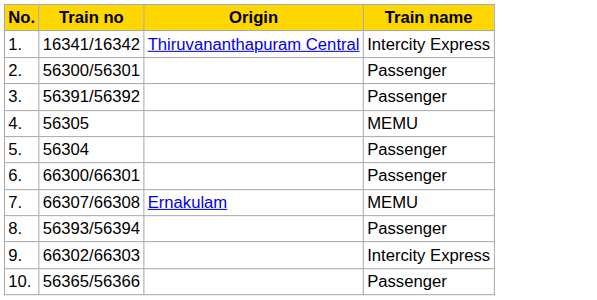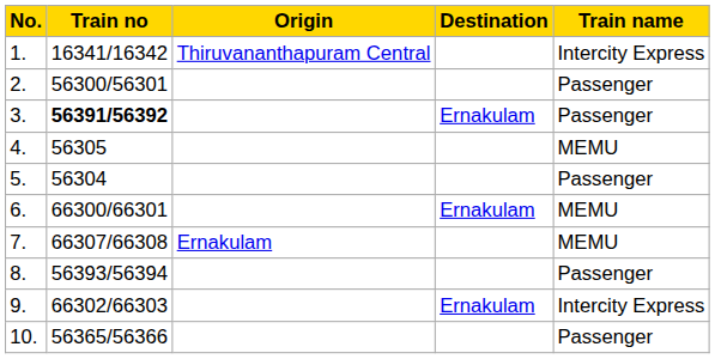+ column: Destination | Ernakulam | Ernakulam | Ernakulam
3. | Train no: normal -> bold
6. | Train name: Passenger -> MEMU
